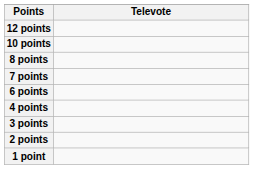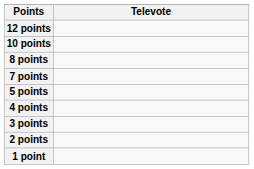- row: 6 points
+ row: 5 points
